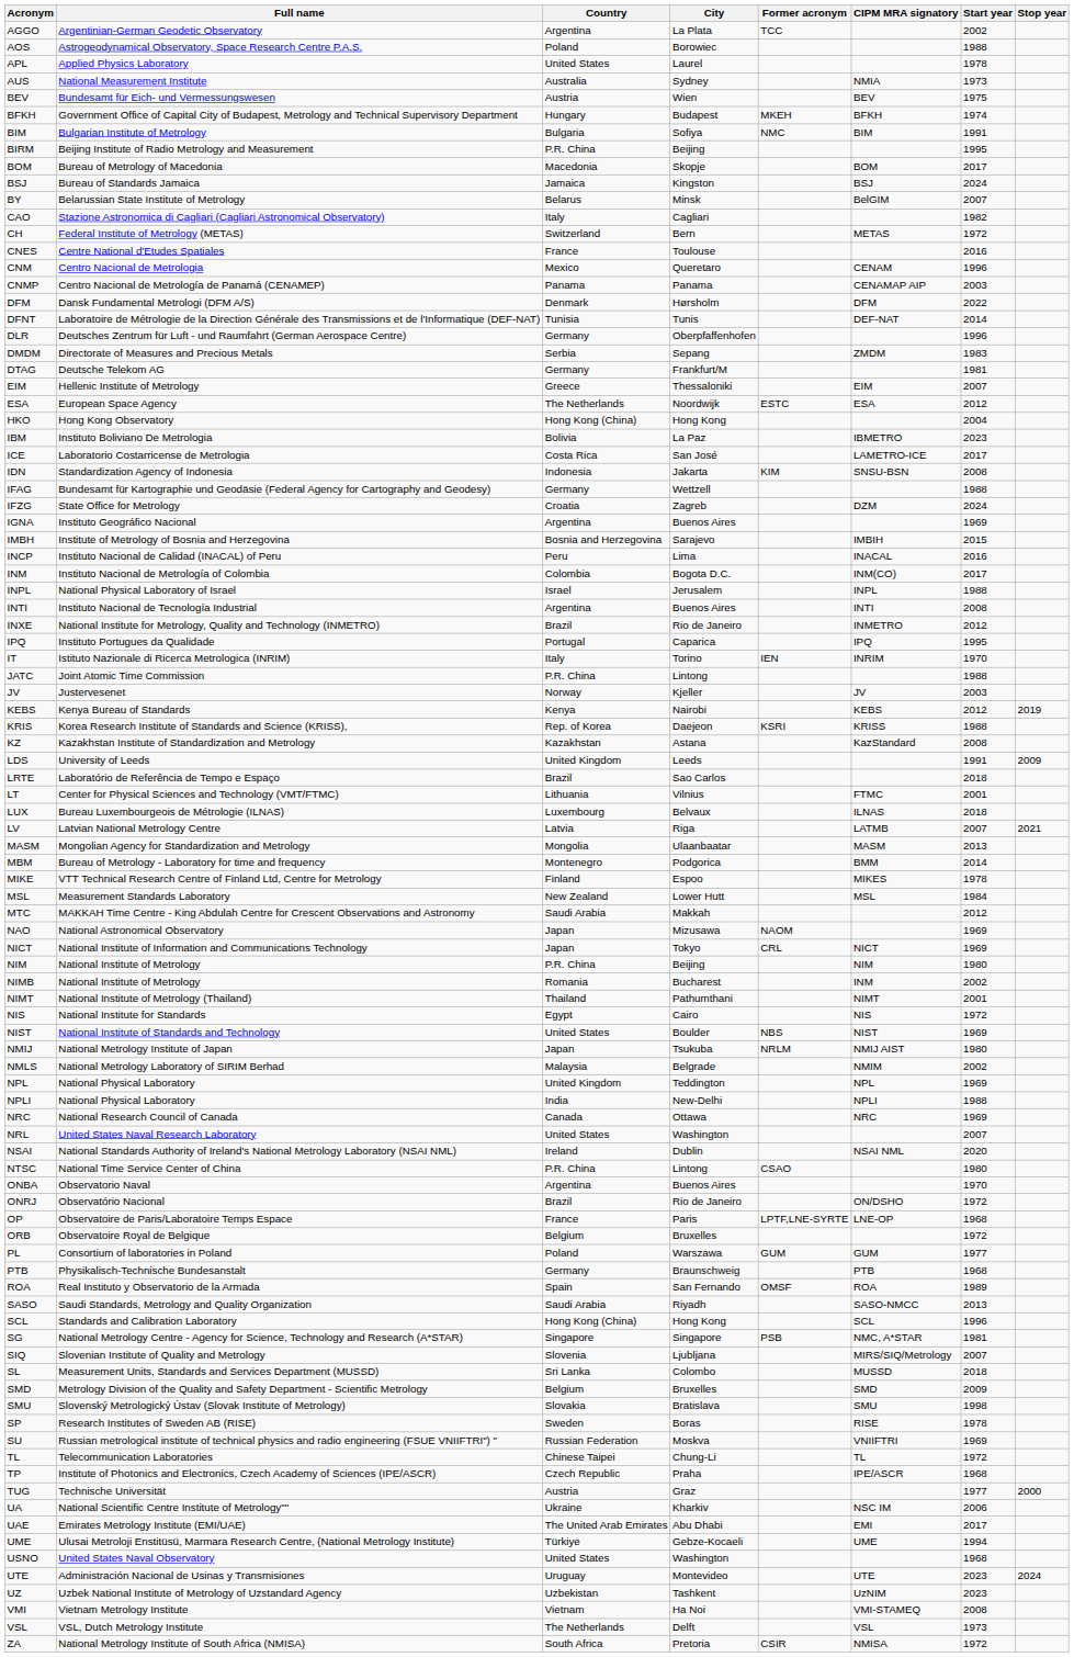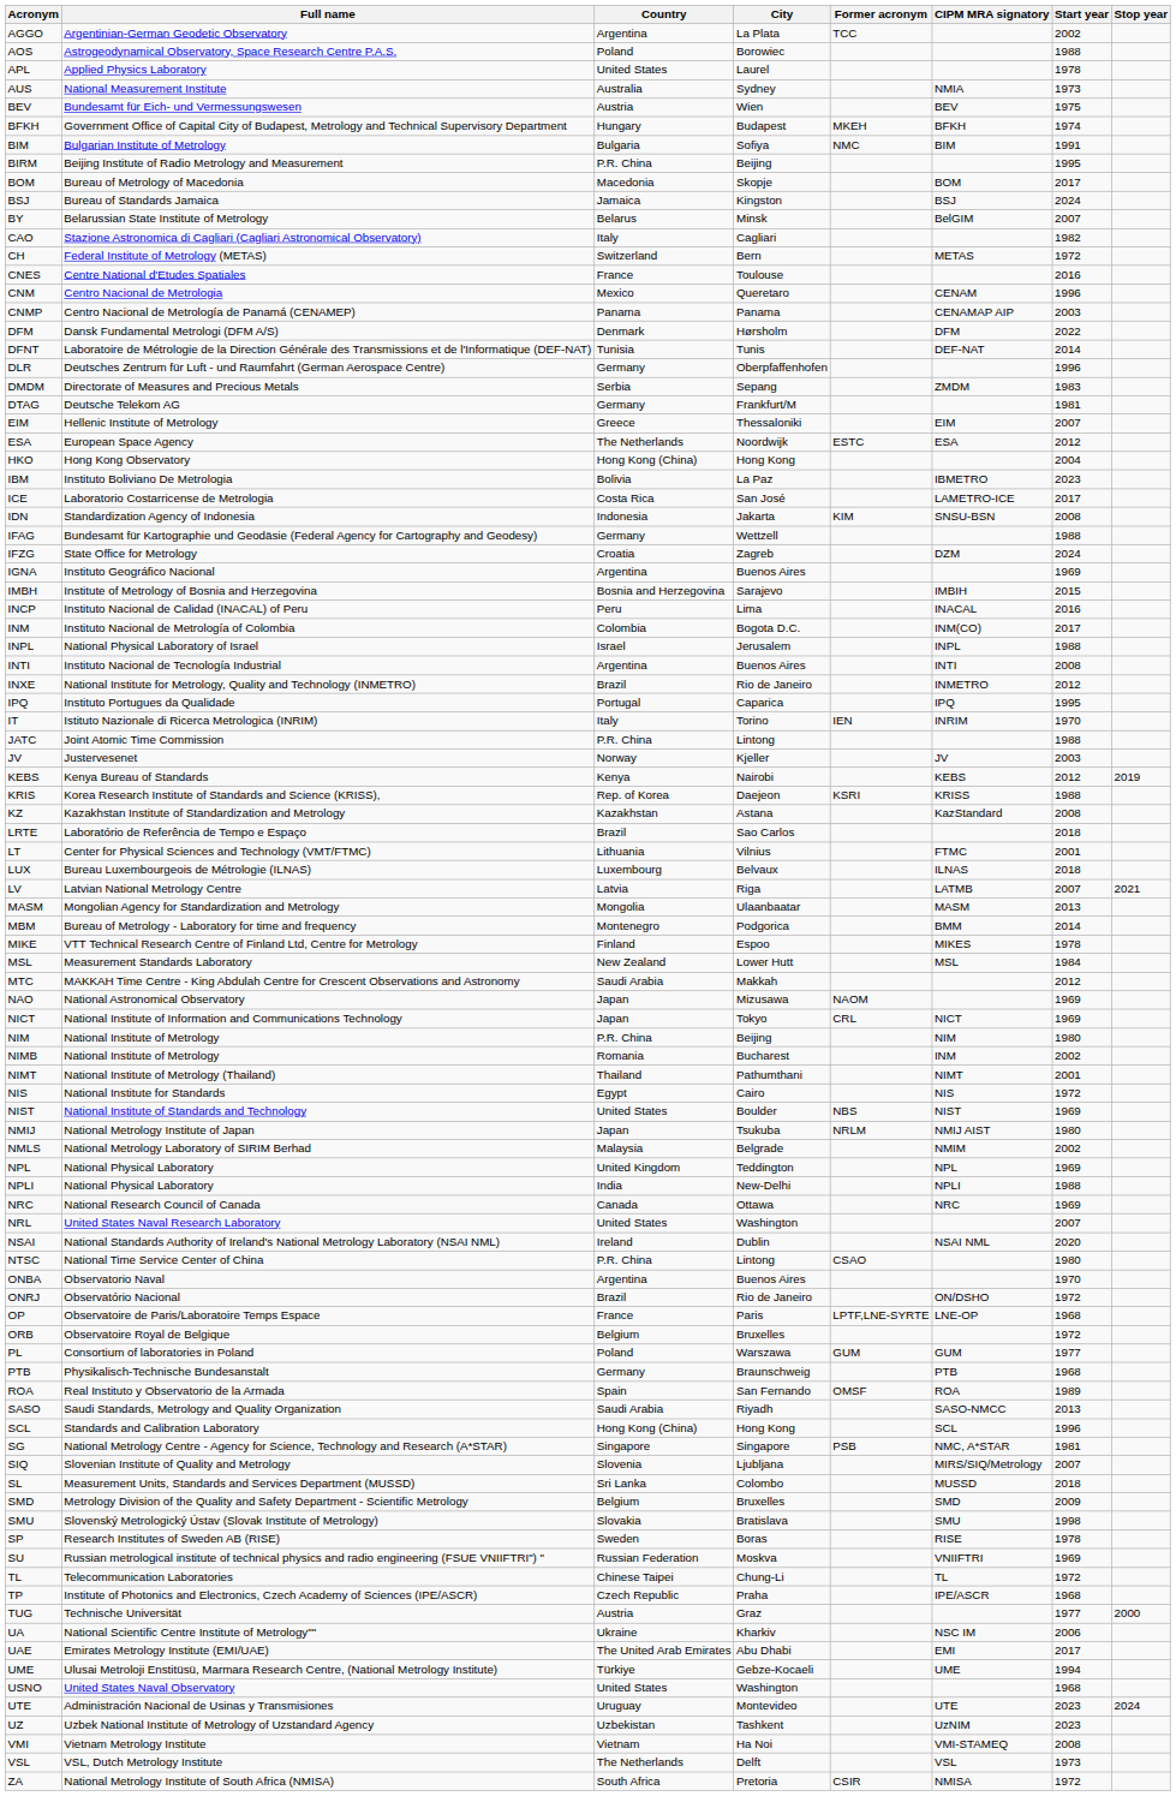- row: LDS | University of Leeds | United Kingdom | Leeds | 1991 | 2009
